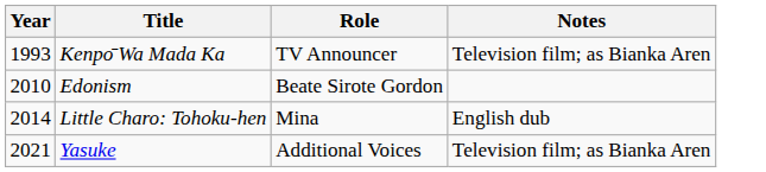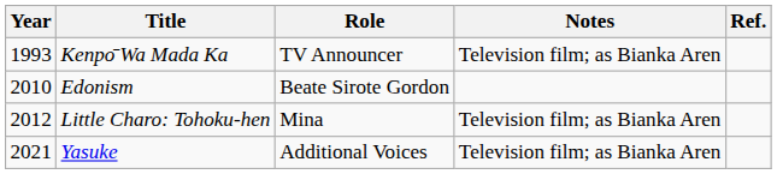+ column: Ref.
Little Charo: Tohoku-hen | Year: 2014 -> 2012
Little Charo: Tohoku-hen | Notes: English dub -> Television film; as Bianka Aren
